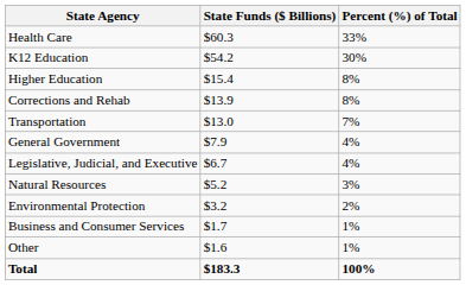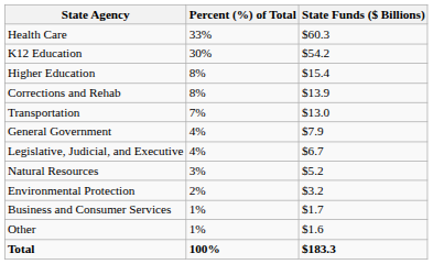columns swapped: State Funds ($ Billions) <-> Percent (%) of Total
